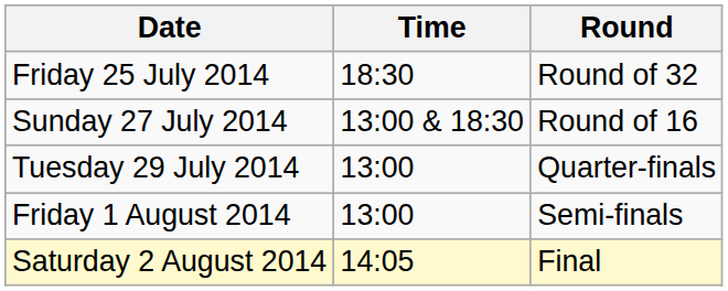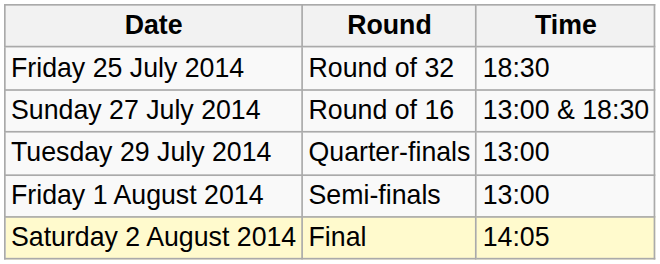columns swapped: Time <-> Round
